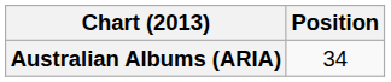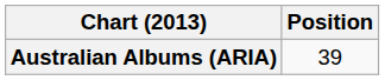Australian Albums (ARIA) | Position: 34 -> 39
